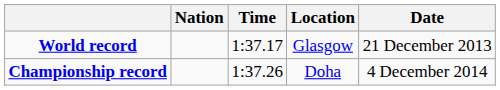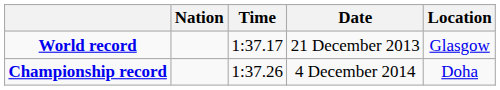columns swapped: Location <-> Date
